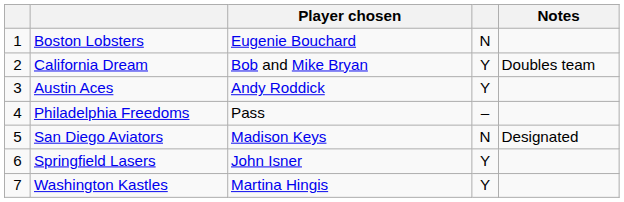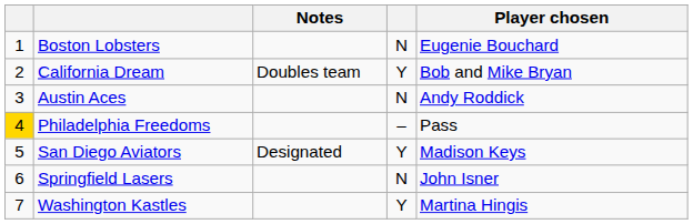columns swapped: Player chosen <-> Notes
Austin Aces | column 4: Y -> N
Philadelphia Freedoms | column 1: no background -> gold background
San Diego Aviators | column 4: N -> Y
Springfield Lasers | column 4: Y -> N
